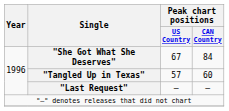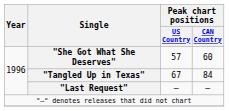"She Got What She Deserves" | Peak chart positions / US Country: 67 -> 57
"She Got What She Deserves" | Peak chart positions / CAN Country: 84 -> 60
"Tangled Up in Texas" | Peak chart positions / US Country: 57 -> 67
"Tangled Up in Texas" | Peak chart positions / CAN Country: 60 -> 84
